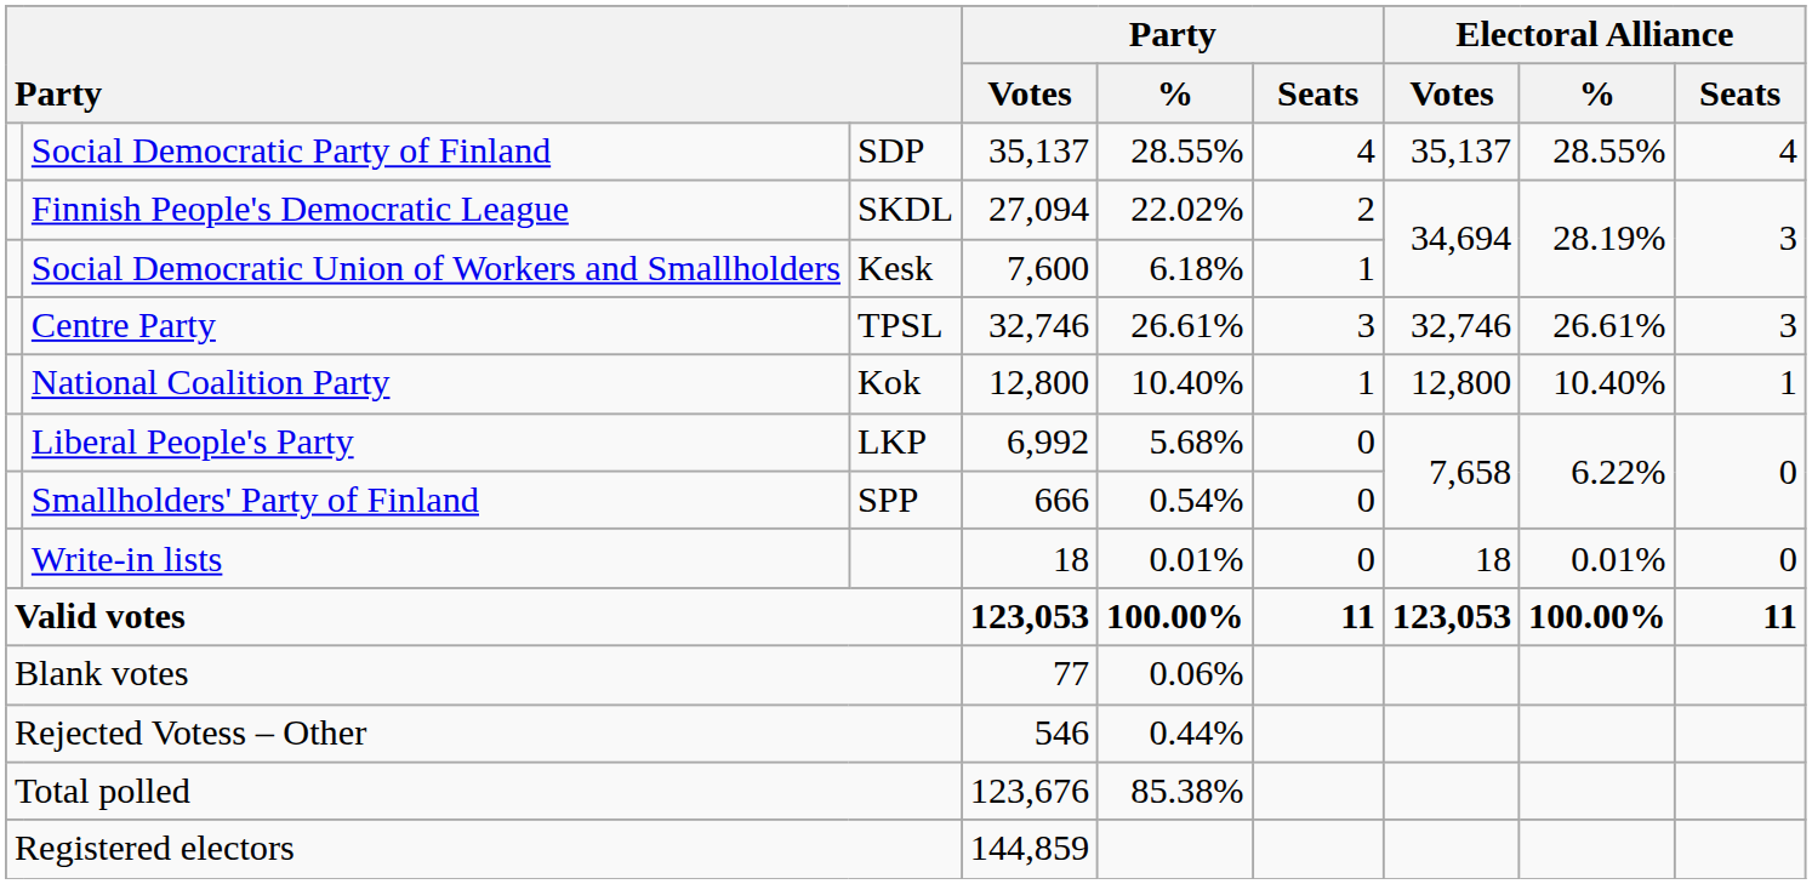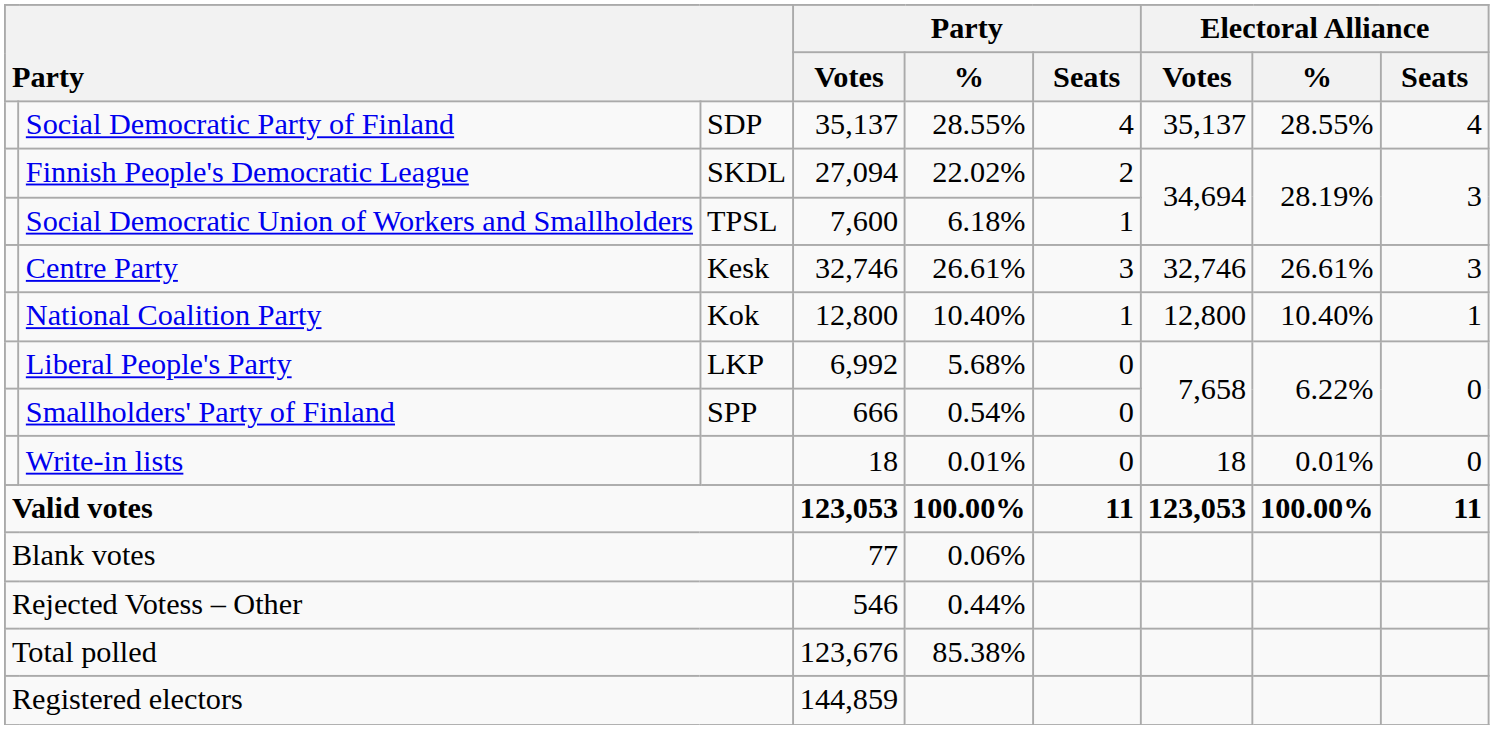Social Democratic Union of Workers and Smallholders | column 3: Kesk -> TPSL
Centre Party | column 3: TPSL -> Kesk
